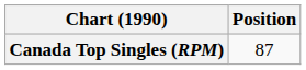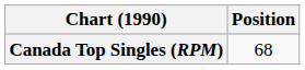Canada Top Singles (RPM) | Position: 87 -> 68
